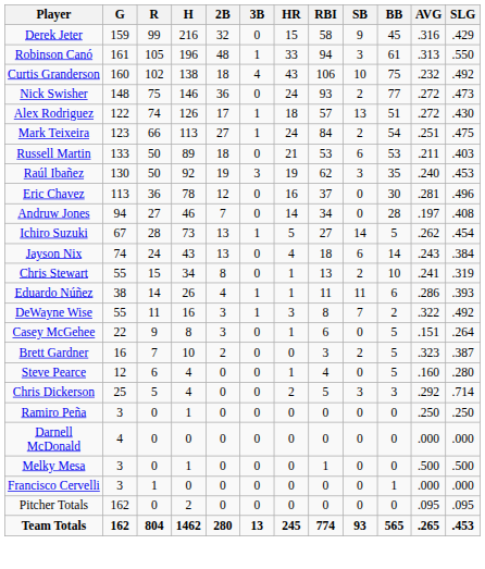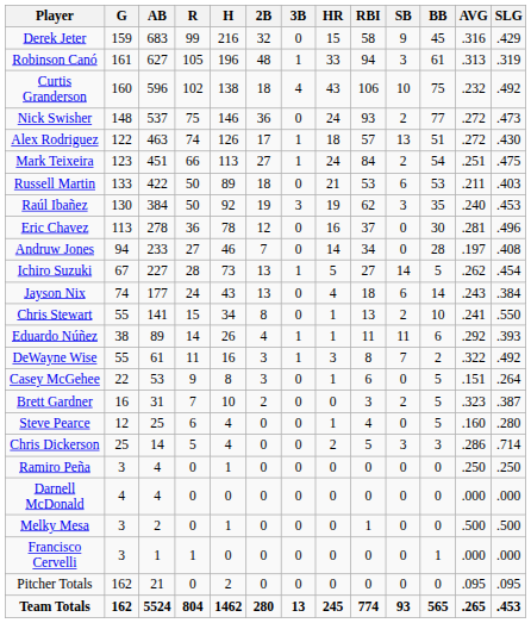+ column: AB | 683 | 627 | 596 | 537 | 463 | 451 | 422 | 384 | 278 | 233 | 227 | 177 | 141 | 89 | 61 | 53 | 31 | 25 | 14 | 4 | 4 | 2 | 1 | 21 | 5524
Robinson Canó | SLG: .550 -> .319
Chris Stewart | SLG: .319 -> .550
Eduardo Núñez | AVG: .286 -> .292
Chris Dickerson | AVG: .292 -> .286
